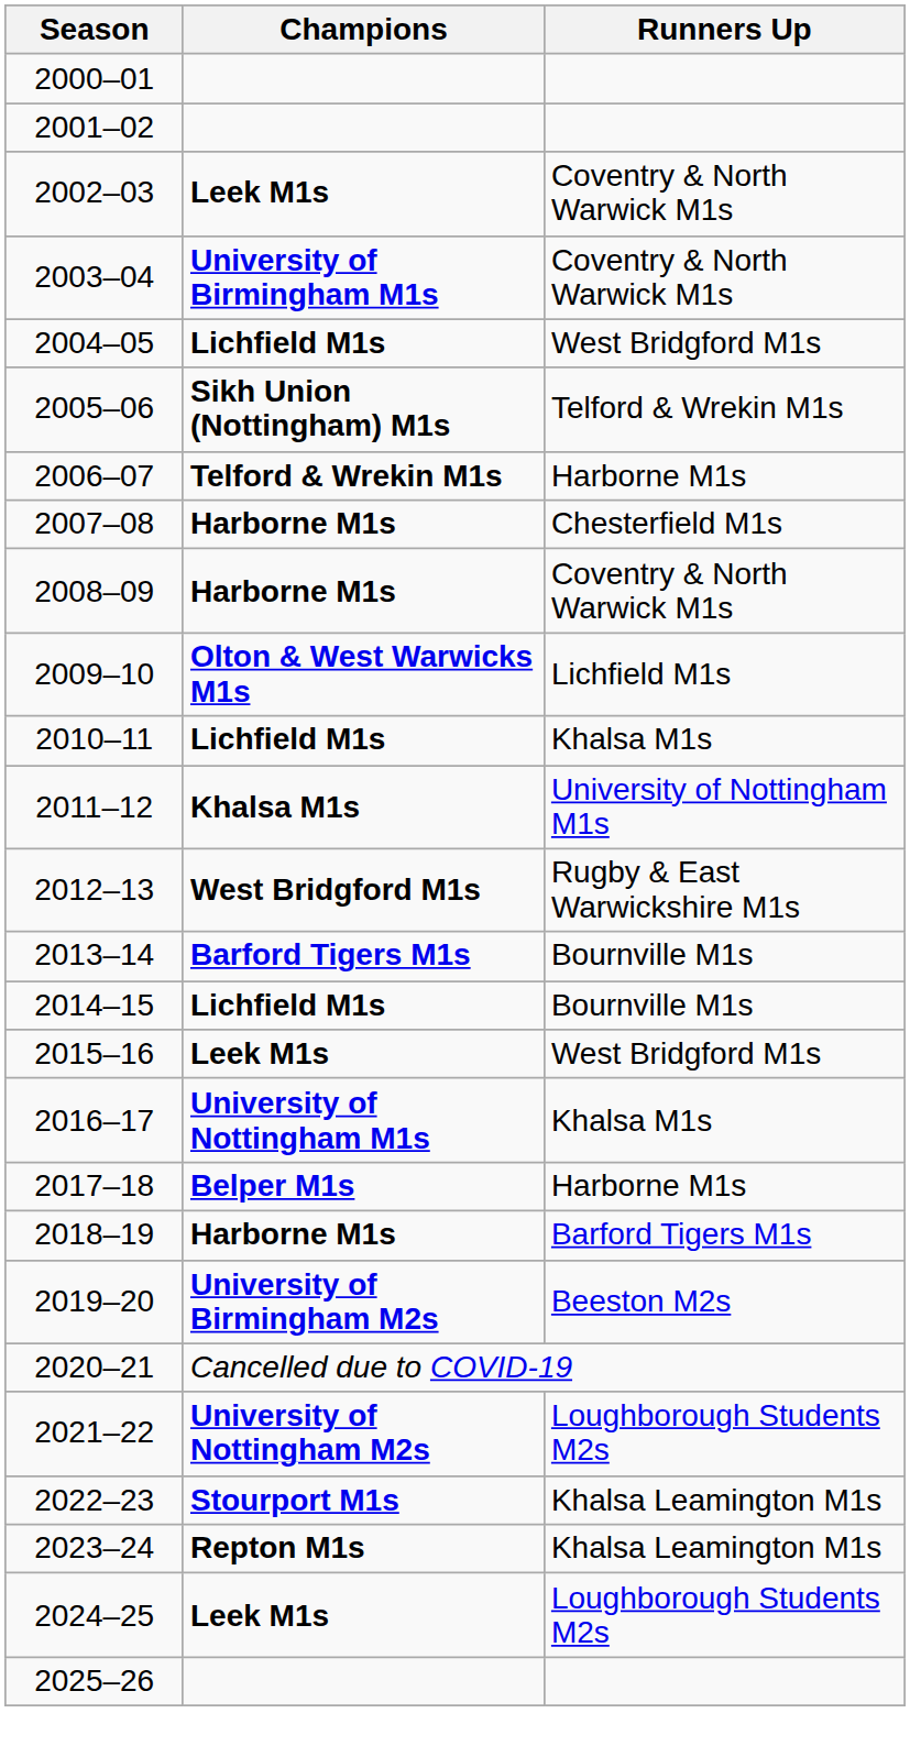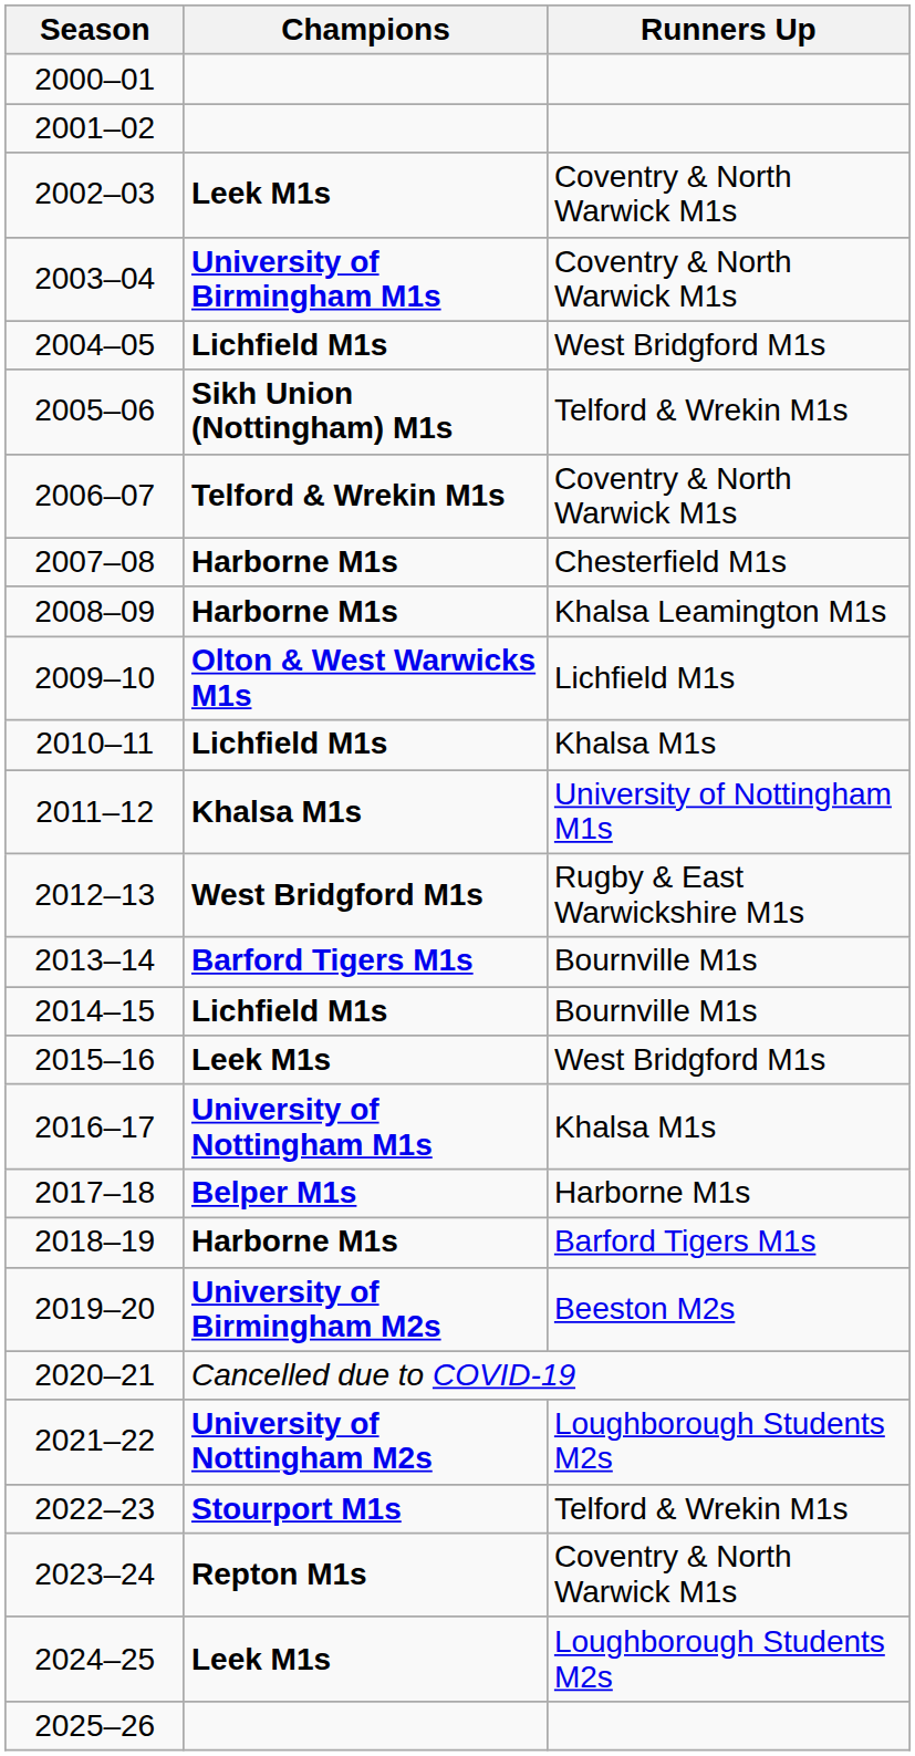2006–07 | Runners Up: Harborne M1s -> Coventry & North Warwick M1s
2008–09 | Runners Up: Coventry & North Warwick M1s -> Khalsa Leamington M1s
2022–23 | Runners Up: Khalsa Leamington M1s -> Telford & Wrekin M1s
2023–24 | Runners Up: Khalsa Leamington M1s -> Coventry & North Warwick M1s
